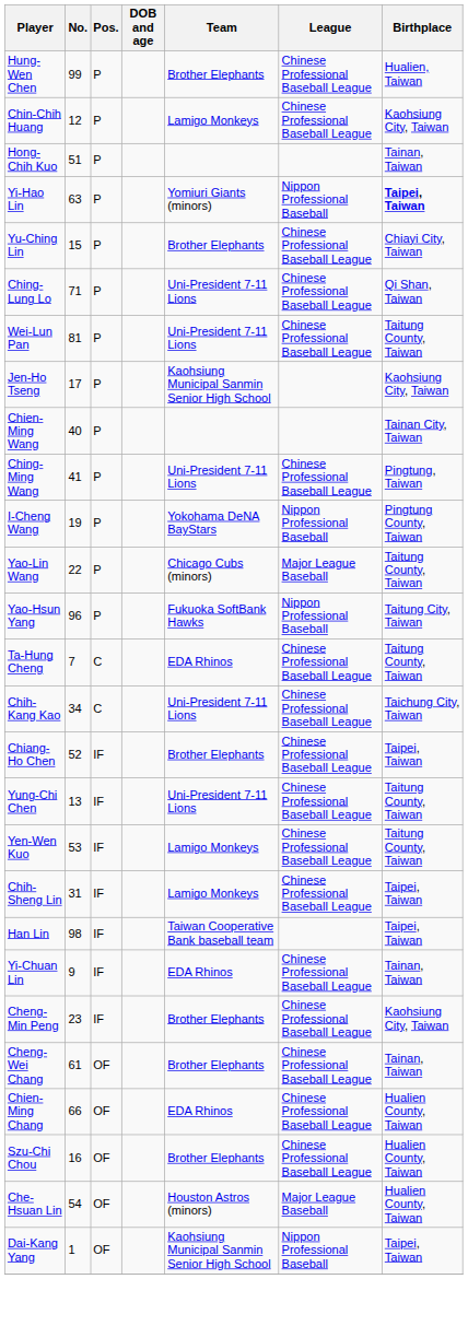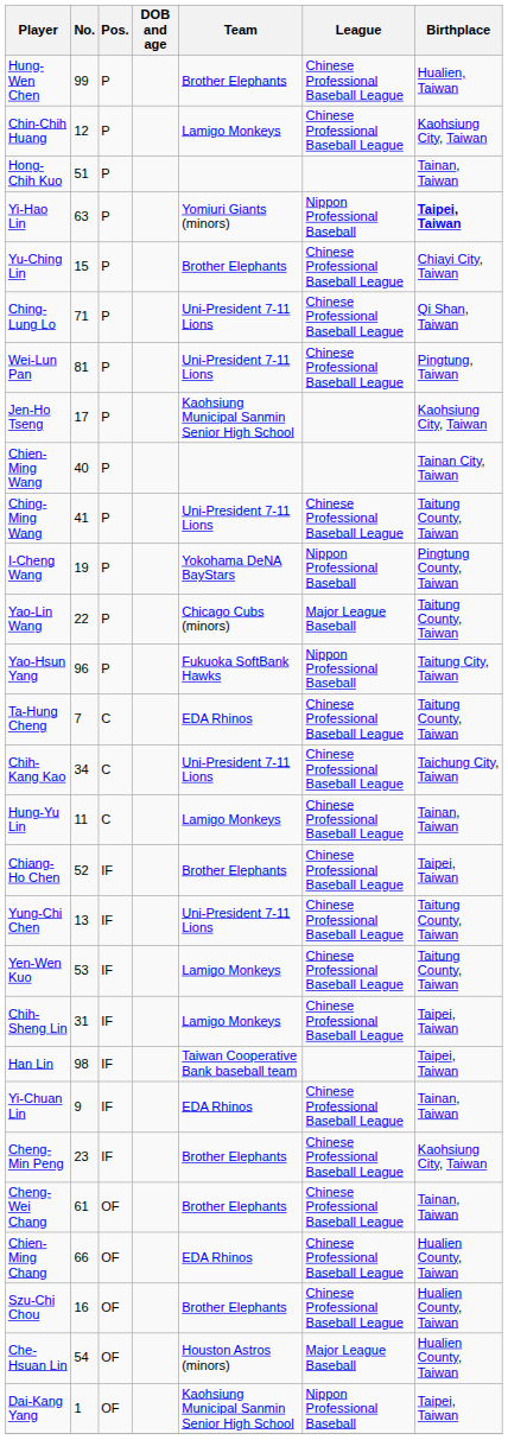Wei-Lun Pan | Birthplace: Taitung County, Taiwan -> Pingtung, Taiwan
Ching-Ming Wang | Birthplace: Pingtung, Taiwan -> Taitung County, Taiwan
+ row: Hung-Yu Lin | 11 | C | Lamigo Monkeys | Chinese Professional Baseball League | Tainan, Taiwan
